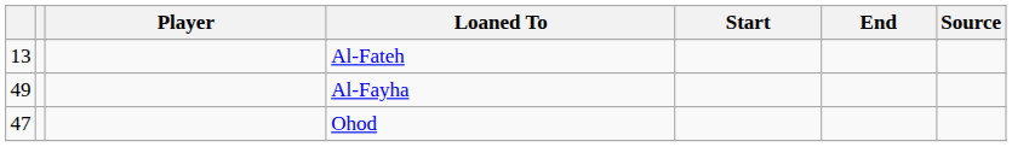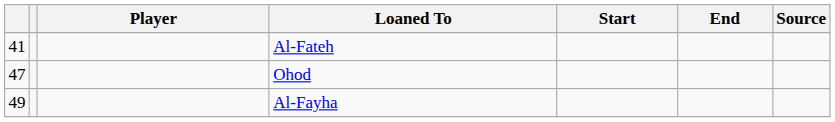Al-Fateh | column 1: 13 -> 41
rows swapped: Ohod <-> Al-Fayha
